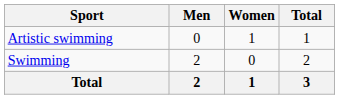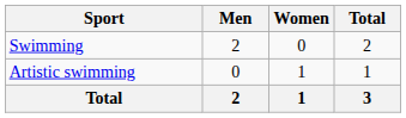rows swapped: Artistic swimming <-> Swimming
